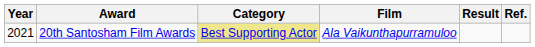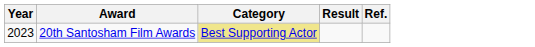- column: Film | Ala Vaikunthapurramuloo
20th Santosham Film Awards | Year: 2021 -> 2023
